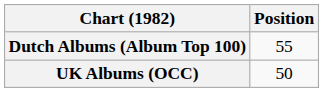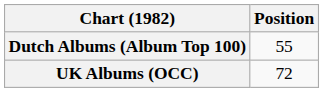UK Albums (OCC) | Position: 50 -> 72
